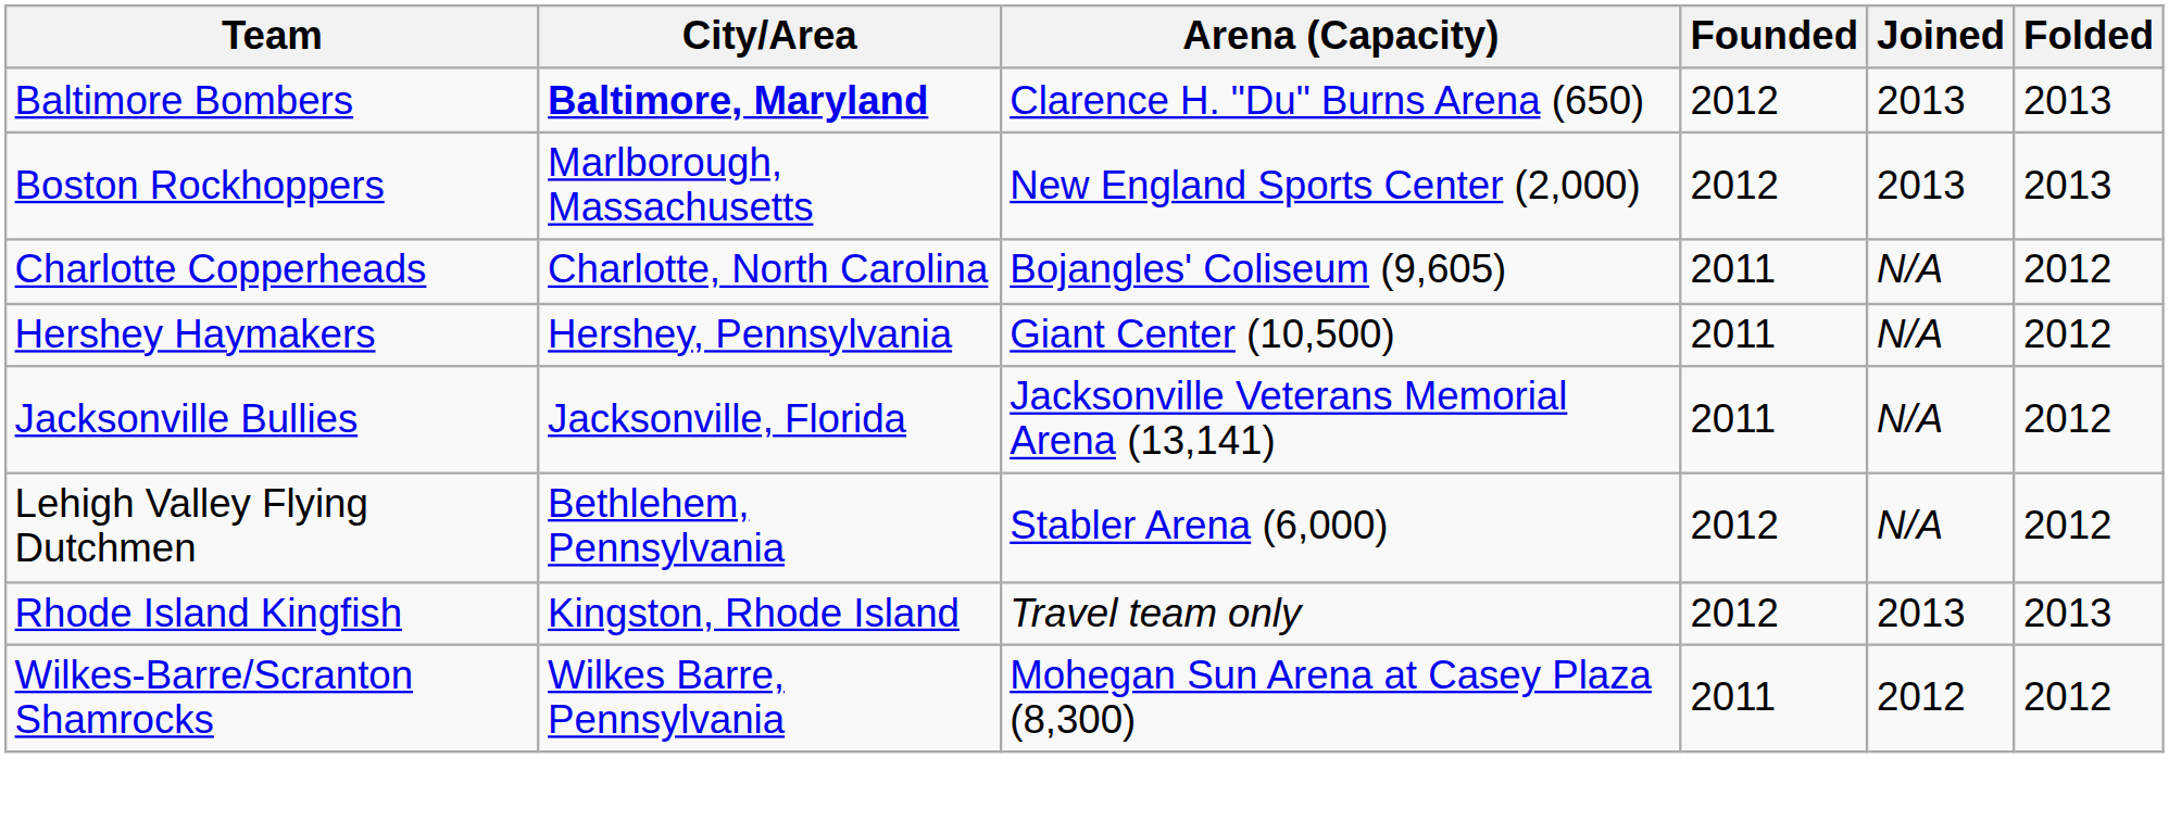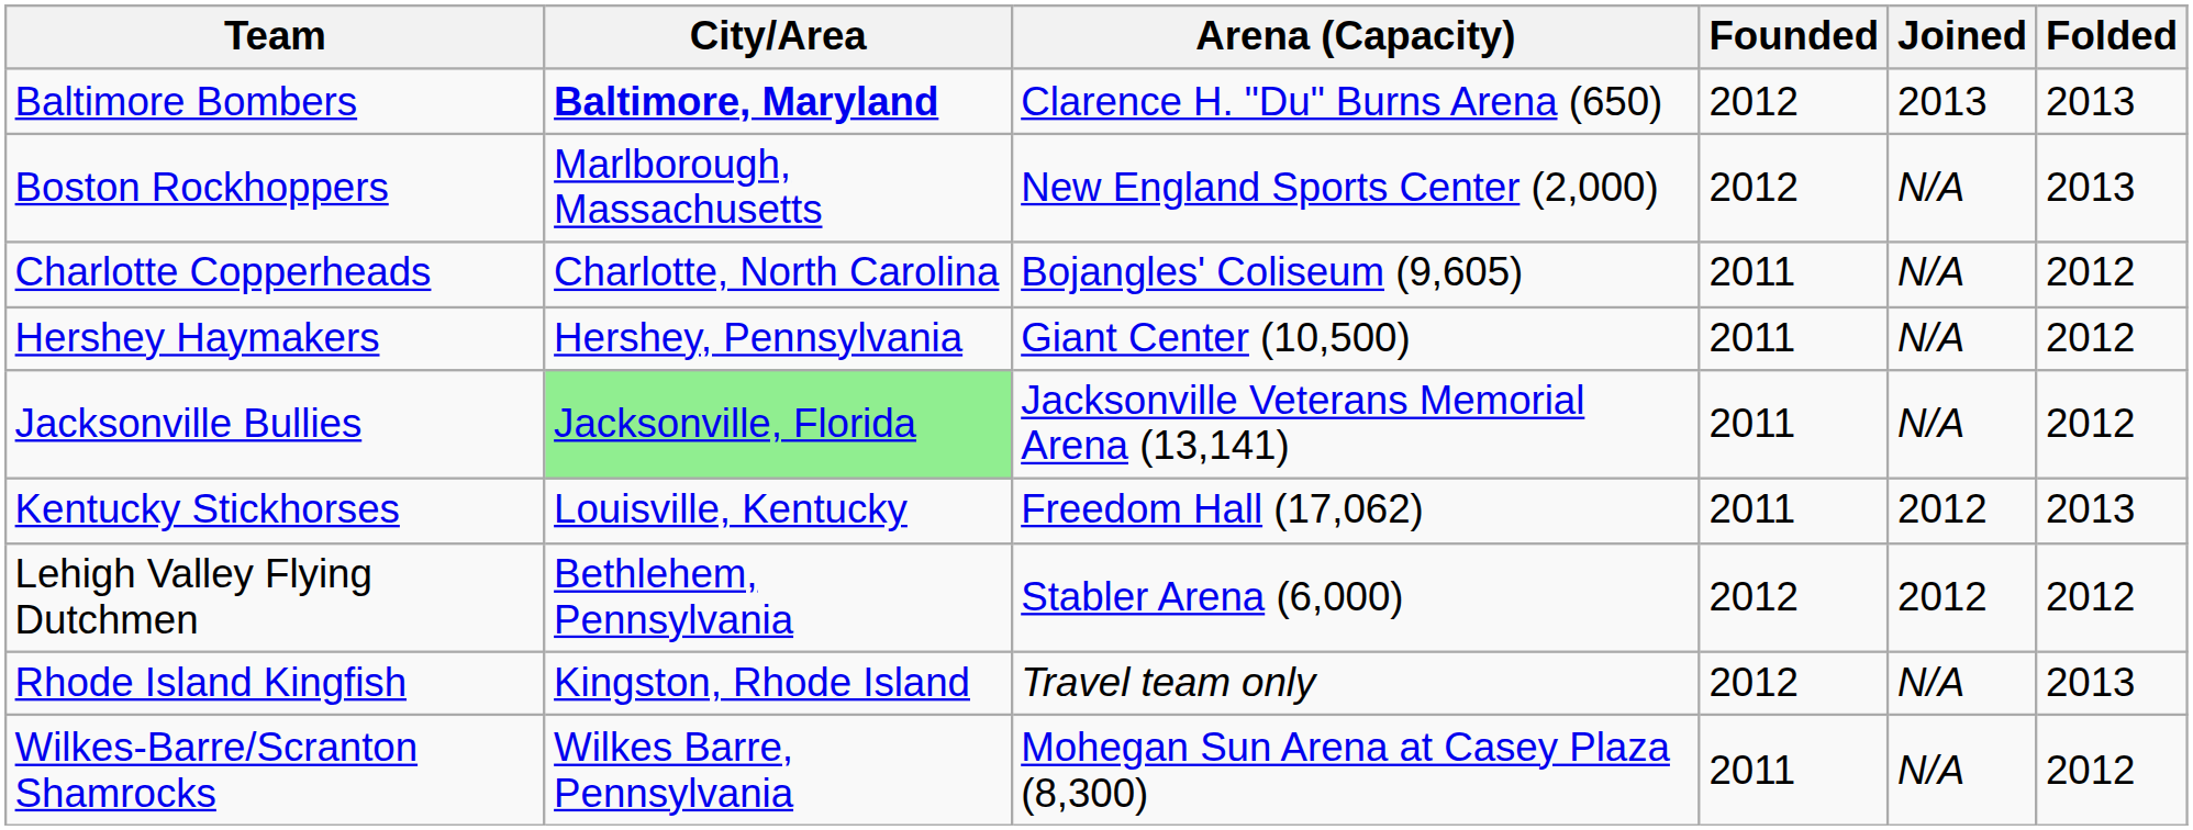Boston Rockhoppers | Joined: 2013 -> N/A
Jacksonville Bullies | City/Area: no background -> lightgreen background
+ row: Kentucky Stickhorses | Louisville, Kentucky | Freedom Hall (17,062) | 2011 | 2012 | 2013
Lehigh Valley Flying Dutchmen | Joined: N/A -> 2012
Rhode Island Kingfish | Joined: 2013 -> N/A
Wilkes-Barre/Scranton Shamrocks | Joined: 2012 -> N/A
